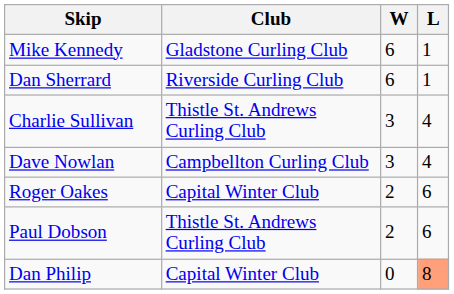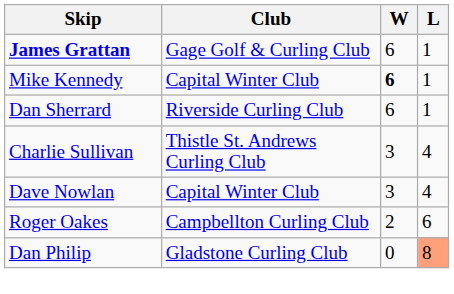+ row: James Grattan | Gage Golf & Curling Club | 6 | 1
Mike Kennedy | Club: Gladstone Curling Club -> Capital Winter Club
Mike Kennedy | W: normal -> bold
Dave Nowlan | Club: Campbellton Curling Club -> Capital Winter Club
Roger Oakes | Club: Capital Winter Club -> Campbellton Curling Club
- row: Paul Dobson | Thistle St. Andrews Curling Club | 2 | 6
Dan Philip | Club: Capital Winter Club -> Gladstone Curling Club
